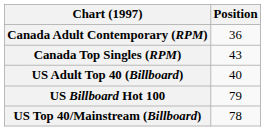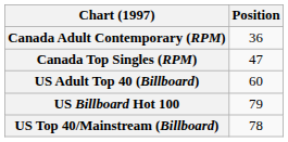Canada Top Singles (RPM) | Position: 43 -> 47
US Adult Top 40 (Billboard) | Position: 40 -> 60
